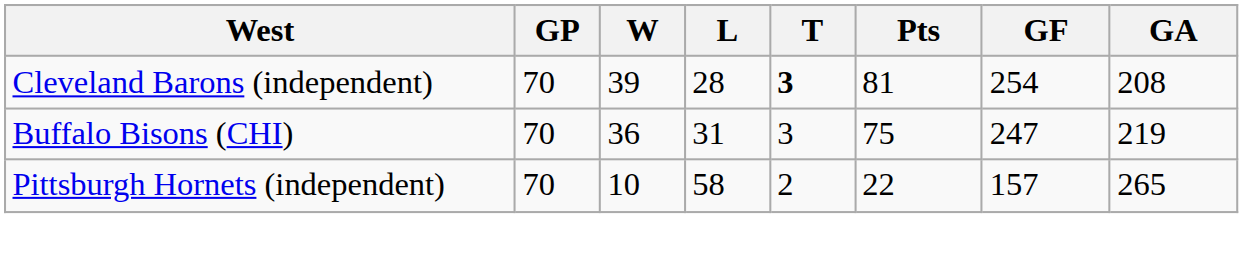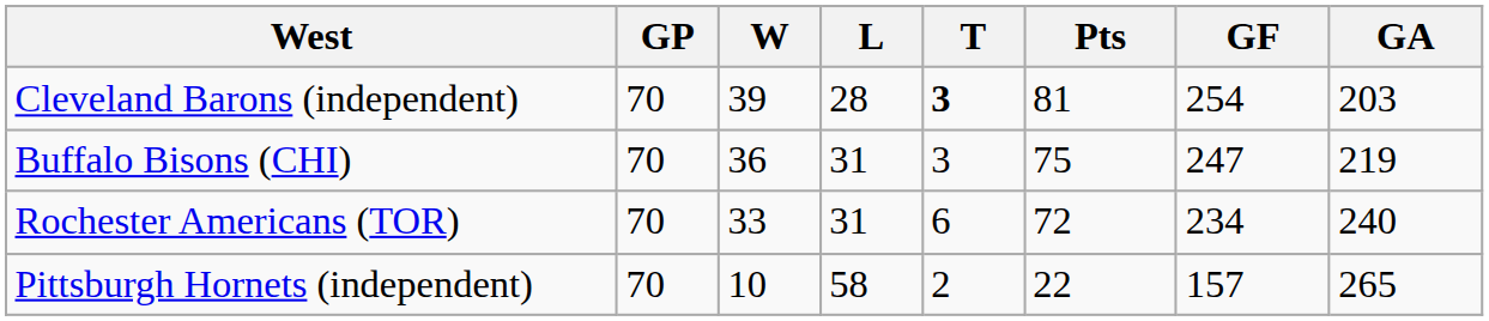Cleveland Barons (independent) | GA: 208 -> 203
+ row: Rochester Americans (TOR) | 70 | 33 | 31 | 6 | 72 | 234 | 240
